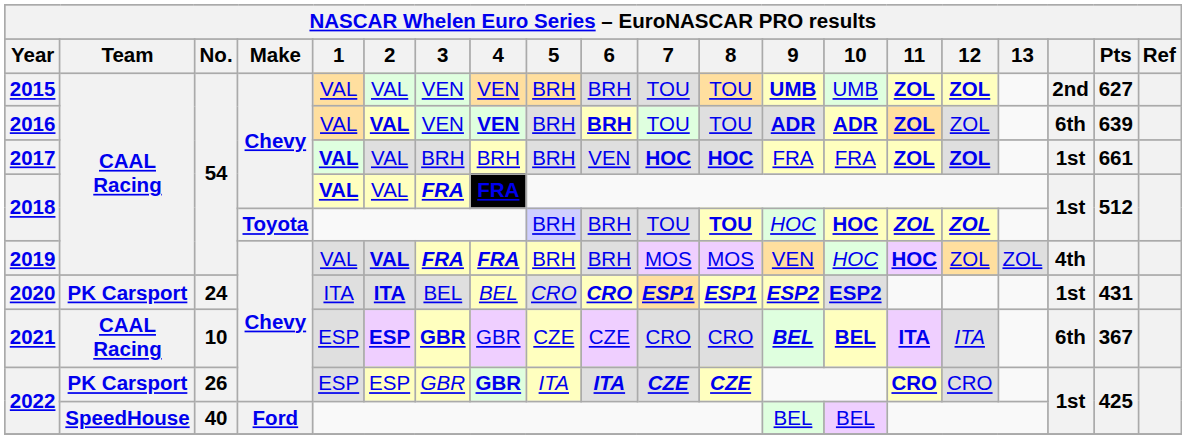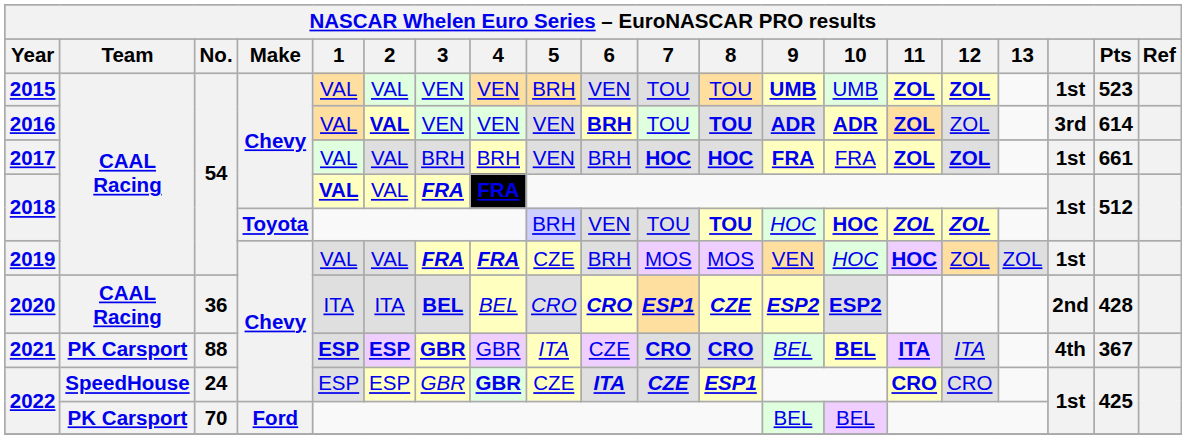2015 | 6: BRH -> VEN
2015 | column 18: 2nd -> 1st
2015 | Pts: 627 -> 523
2016 | 4: bold -> normal
2016 | 5: BRH -> VEN
2016 | 8: normal -> bold
2016 | column 18: 6th -> 3rd
2016 | Pts: 639 -> 614
2017 | 1: bold -> normal
2017 | 5: BRH -> VEN
2017 | 6: VEN -> BRH
2017 | 9: normal -> bold
2018 / Toyota | 6: BRH -> VEN
2019 | 2: bold -> normal
2019 | 5: BRH -> CZE
2019 | column 18: 4th -> 1st
2020 | Team: PK Carsport -> CAAL Racing
2020 | No.: 24 -> 36
2020 | 2: bold -> normal
2020 | 3: normal -> bold
2020 | 8: ESP1 -> CZE
2020 | column 18: 1st -> 2nd
2020 | Pts: 431 -> 428
2021 | Team: CAAL Racing -> PK Carsport
2021 | No.: 10 -> 88
2021 | 1: normal -> bold
2021 | 5: CZE -> ITA
2021 | 7: normal -> bold
2021 | 8: normal -> bold
2021 | 9: bold -> normal
2021 | column 18: 6th -> 4th
2022 / Chevy | Team: PK Carsport -> SpeedHouse
2022 / Chevy | No.: 26 -> 24
2022 / Chevy | 5: ITA -> CZE
2022 / Chevy | 8: CZE -> ESP1
2022 / Ford | Team: SpeedHouse -> PK Carsport
2022 / Ford | No.: 40 -> 70
